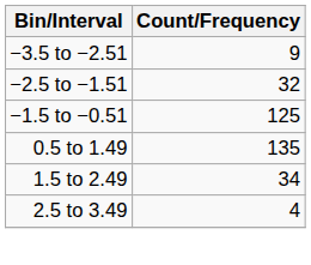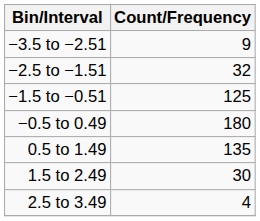+ row: −0.5 to 0.49 | 180
1.5 to 2.49 | Count/Frequency: 34 -> 30
